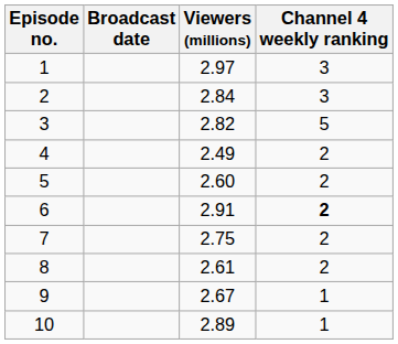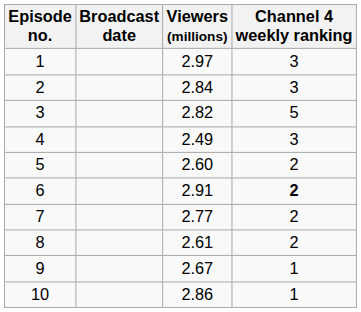4 | Channel 4 weekly ranking: 2 -> 3
7 | Viewers (millions): 2.75 -> 2.77
10 | Viewers (millions): 2.89 -> 2.86
